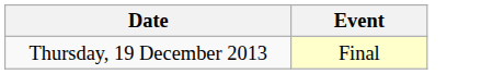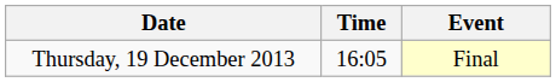+ column: Time | 16:05
